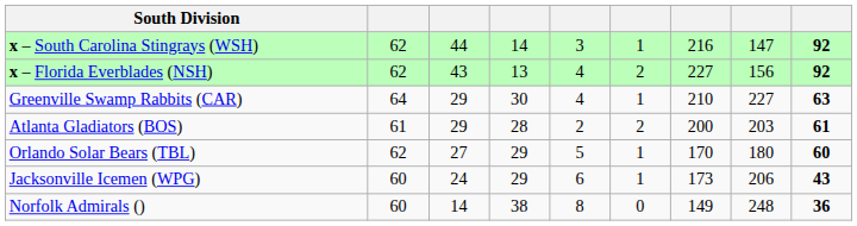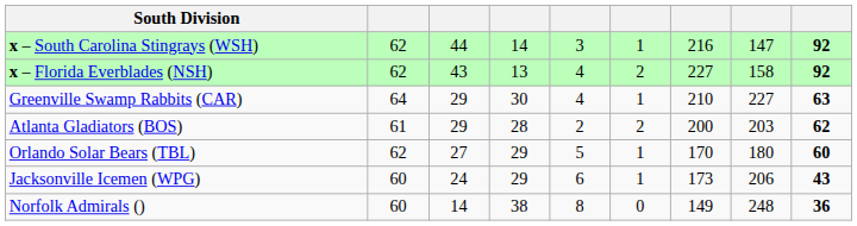x – Florida Everblades (NSH) | column 8: 156 -> 158
Atlanta Gladiators (BOS) | column 9: 61 -> 62
